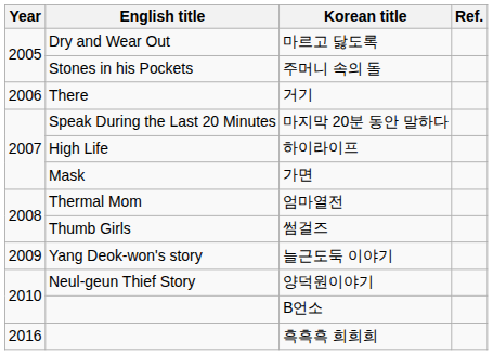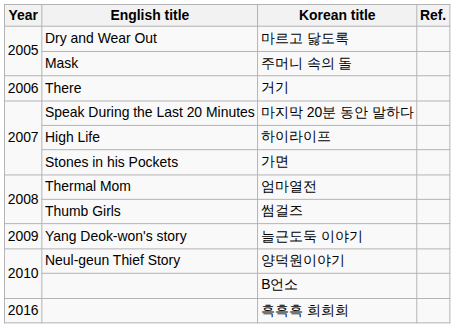주머니 속의 돌 | English title: Stones in his Pockets -> Mask
가면 | English title: Mask -> Stones in his Pockets
